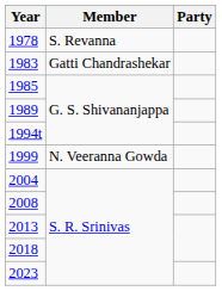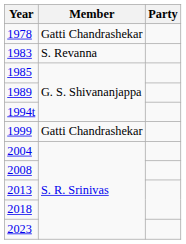1978 | Member: S. Revanna -> Gatti Chandrashekar
1983 | Member: Gatti Chandrashekar -> S. Revanna
1999 | Member: N. Veeranna Gowda -> Gatti Chandrashekar
